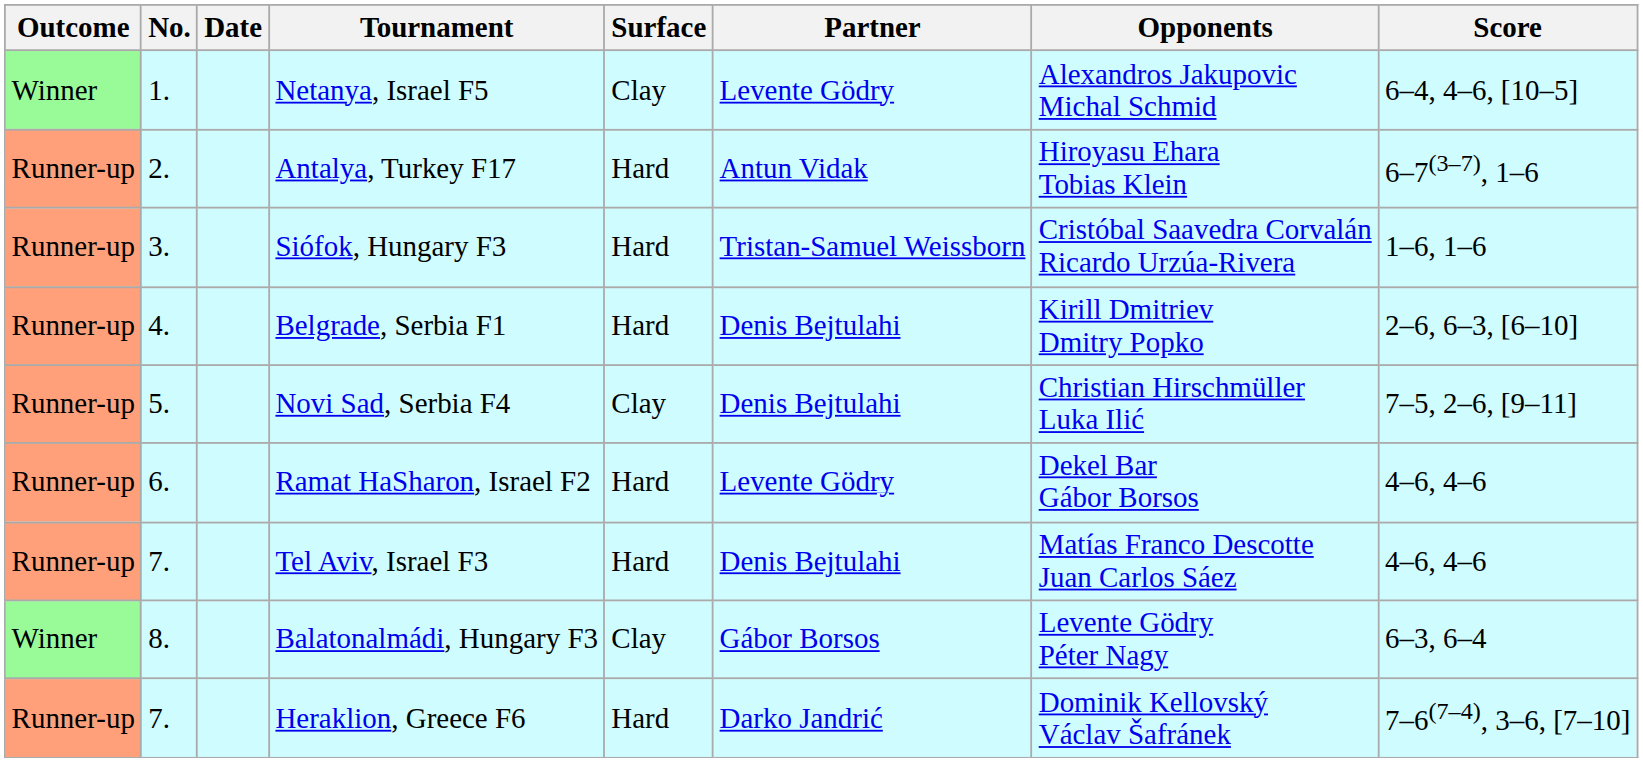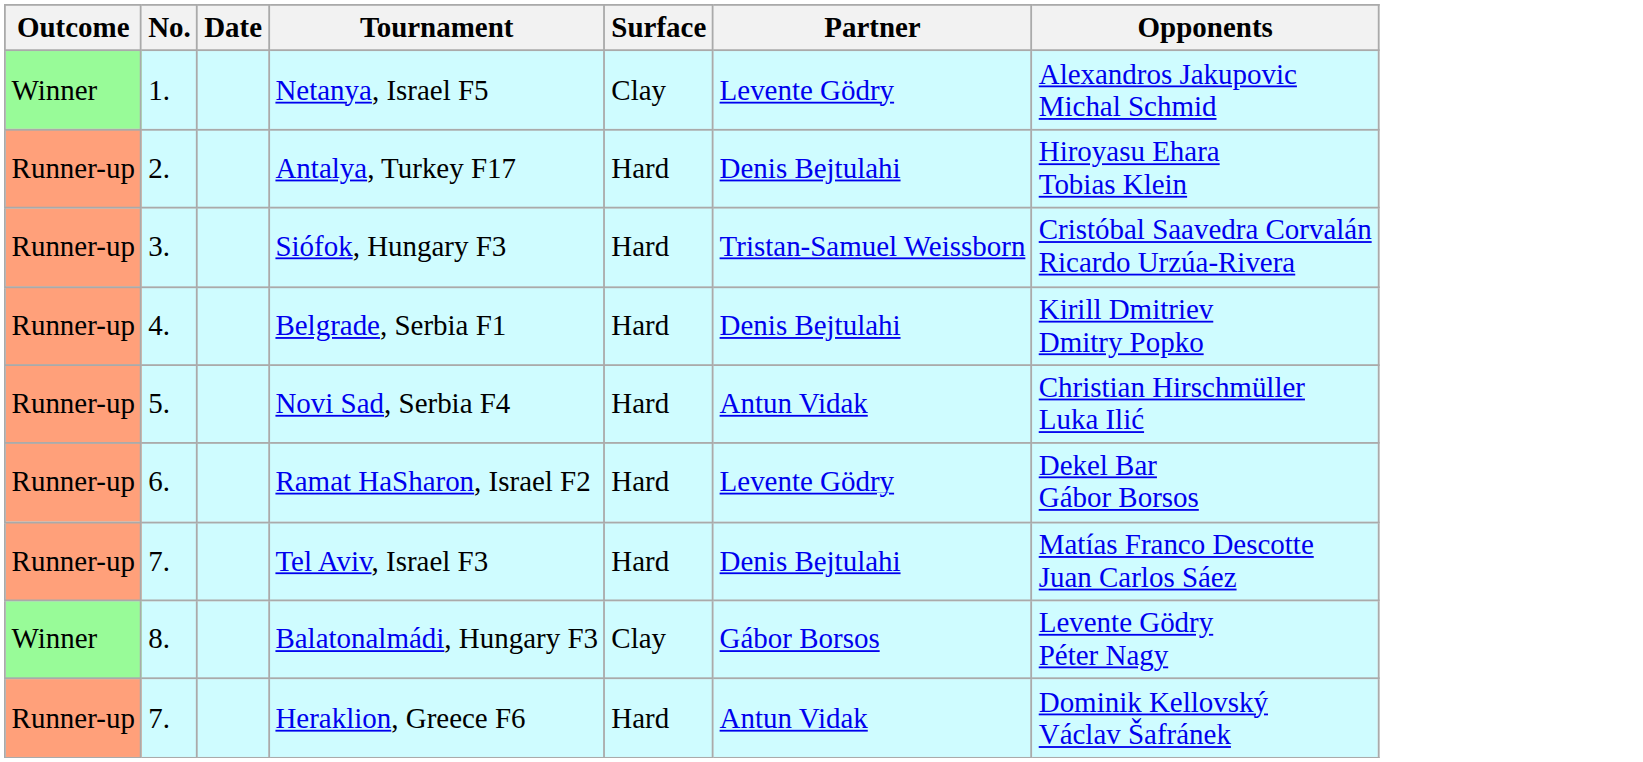- column: Score | 6–4, 4–6, [10–5] | 6–7(3–7), 1–6 | 1–6, 1–6 | 2–6, 6–3, [6–10] | 7–5, 2–6, [9–11] | 4–6, 4–6 | 4–6, 4–6 | 6–3, 6–4 | 7–6(7–4), 3–6, [7–10]
Antalya, Turkey F17 | Partner: Antun Vidak -> Denis Bejtulahi
Novi Sad, Serbia F4 | Surface: Clay -> Hard
Novi Sad, Serbia F4 | Partner: Denis Bejtulahi -> Antun Vidak
Heraklion, Greece F6 | Partner: Darko Jandrić -> Antun Vidak
